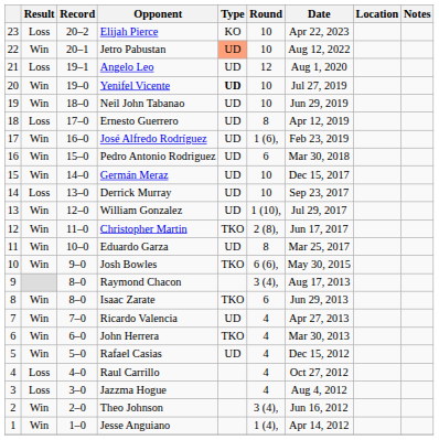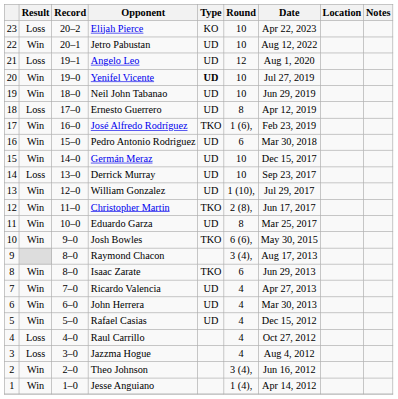Jetro Pabustan | Type: lightsalmon background -> no background
José Alfredo Rodríguez | Type: UD -> TKO
John Herrera | Type: TKO -> UD
